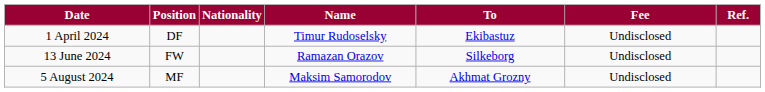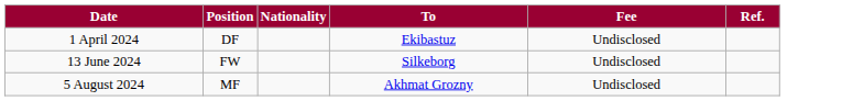- column: Name | Timur Rudoselsky | Ramazan Orazov | Maksim Samorodov
